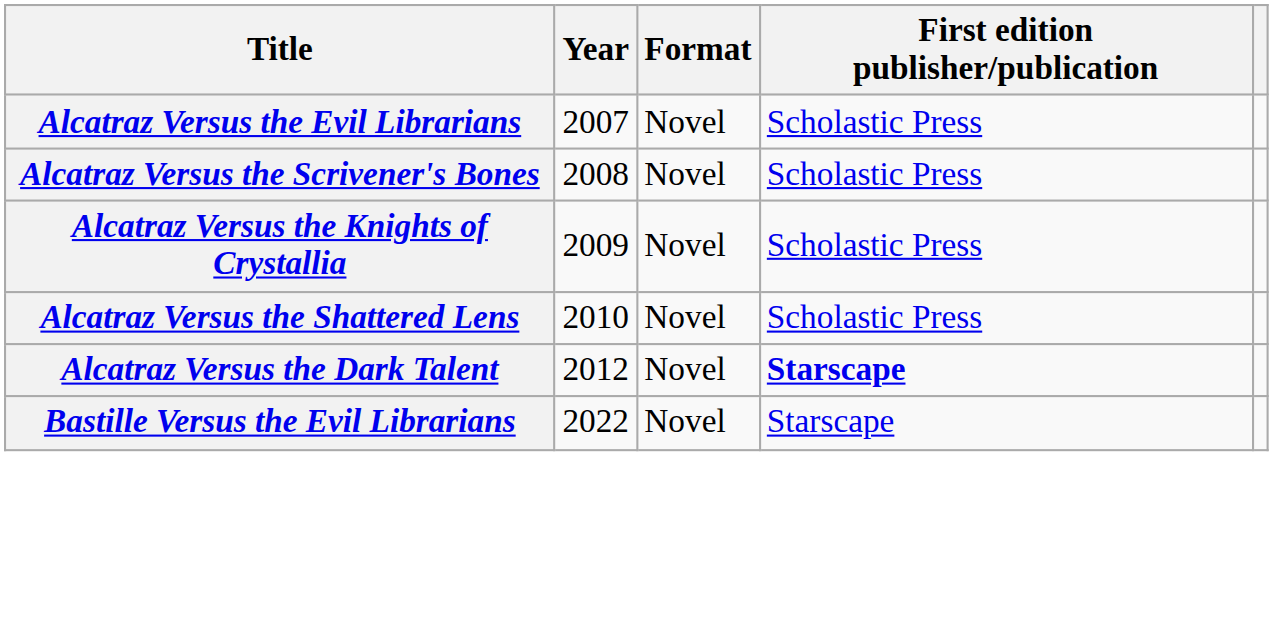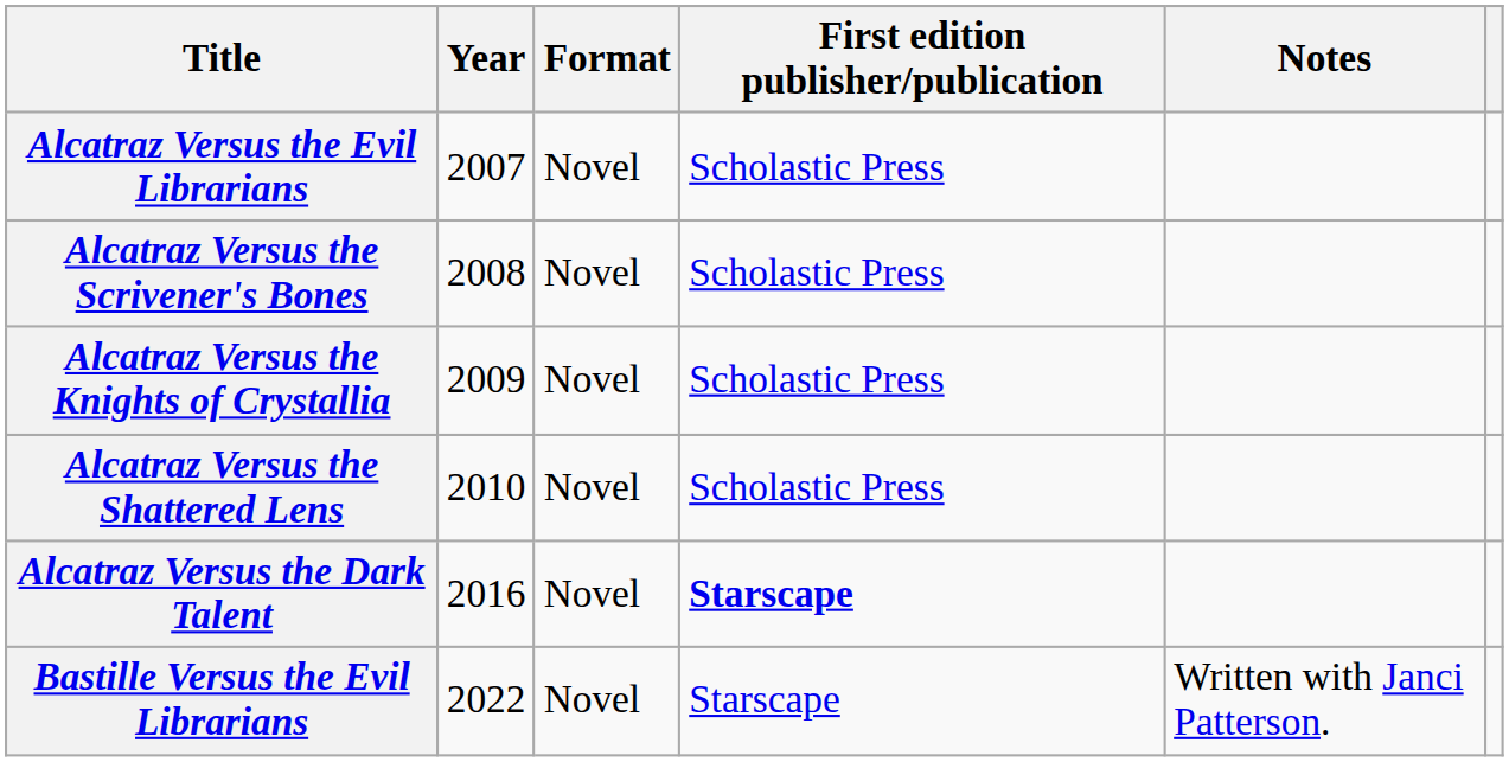+ column: Notes | Written with Janci Patterson.
Alcatraz Versus the Dark Talent | Year: 2012 -> 2016
